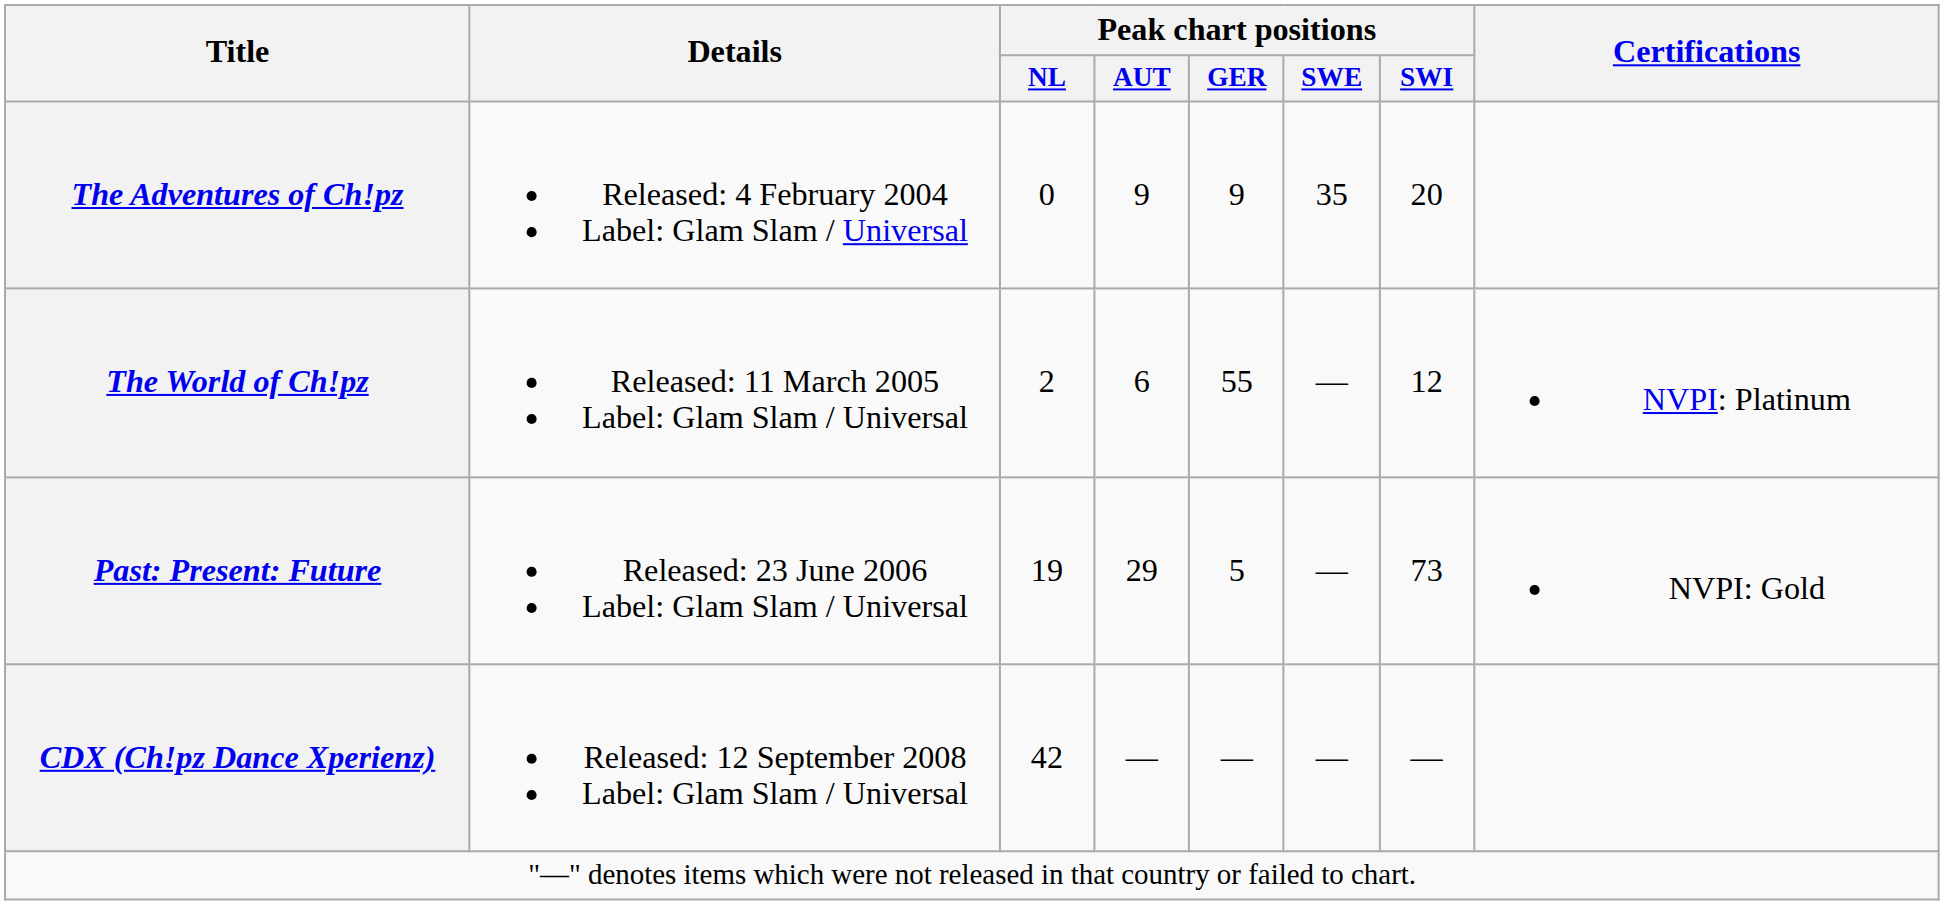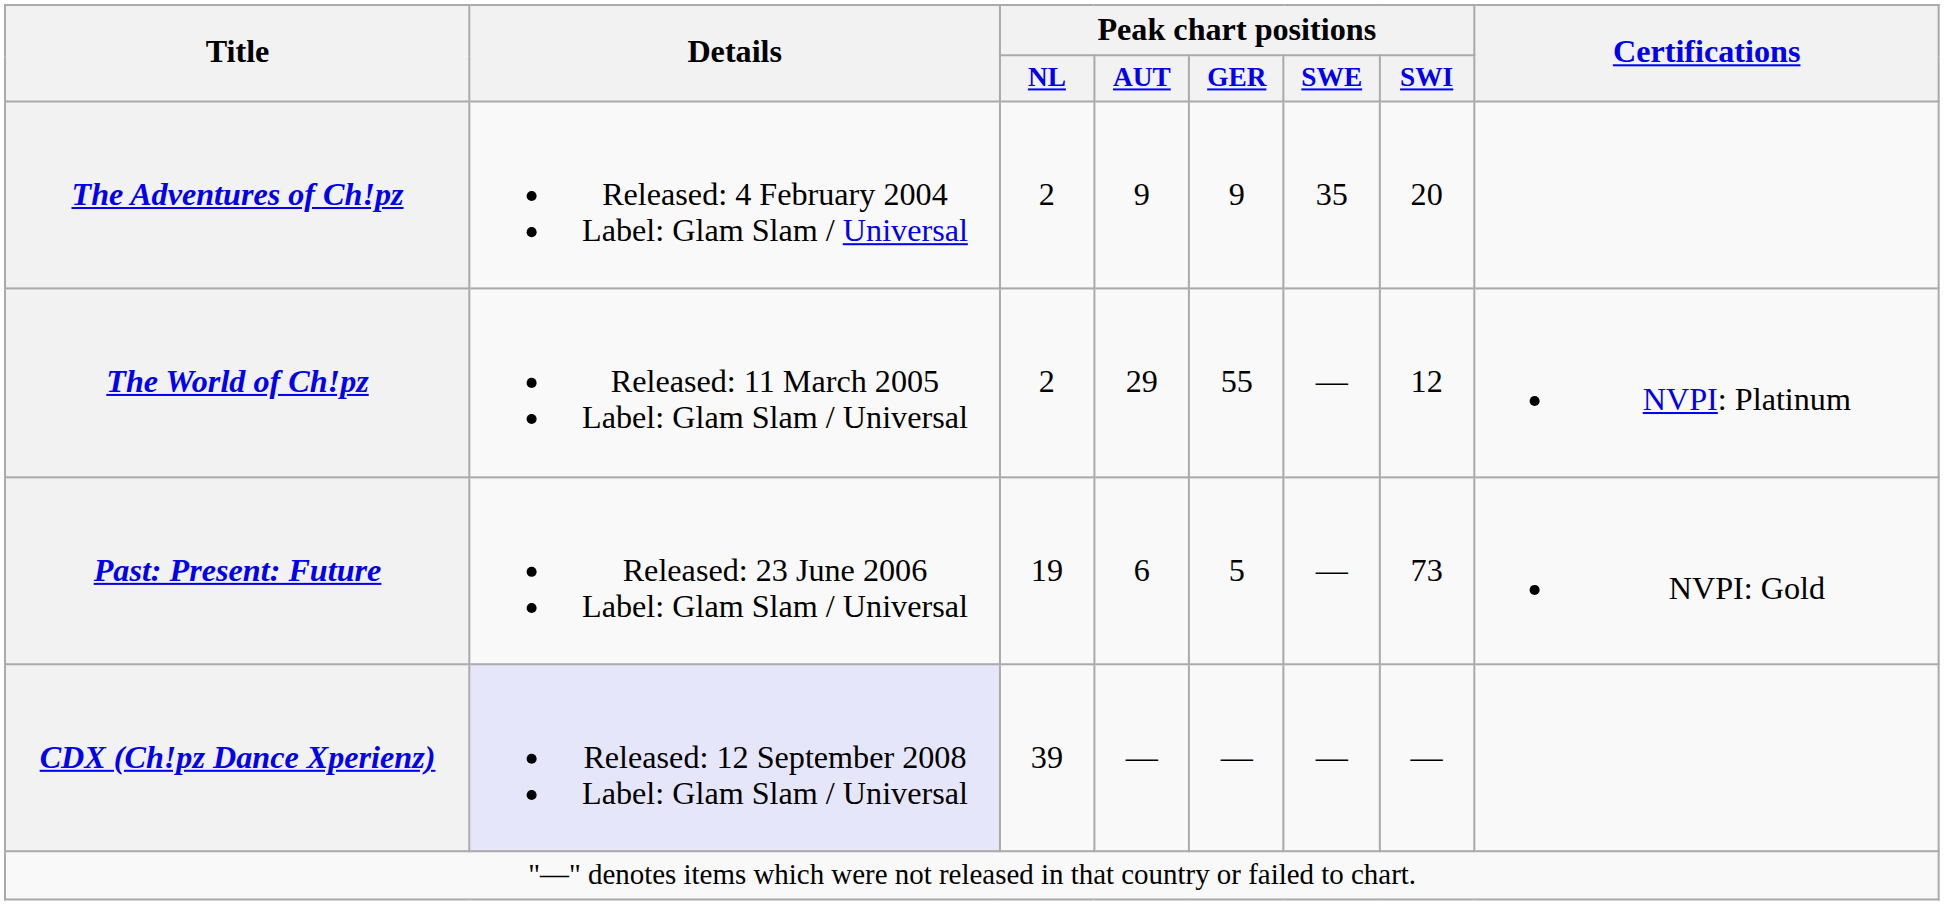The Adventures of Ch!pz | Peak chart positions / NL: 0 -> 2
The World of Ch!pz | Peak chart positions / AUT: 6 -> 29
Past: Present: Future | Peak chart positions / AUT: 29 -> 6
CDX (Ch!pz Dance Xperienz) | Details: no background -> lavender background
CDX (Ch!pz Dance Xperienz) | Peak chart positions / NL: 42 -> 39
